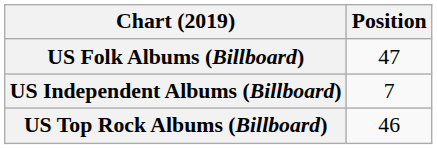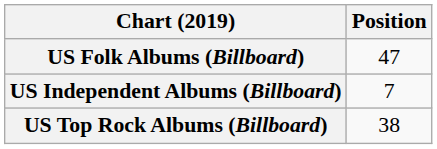US Top Rock Albums (Billboard) | Position: 46 -> 38
